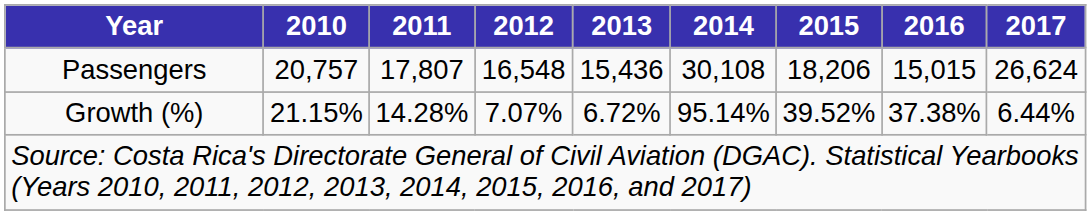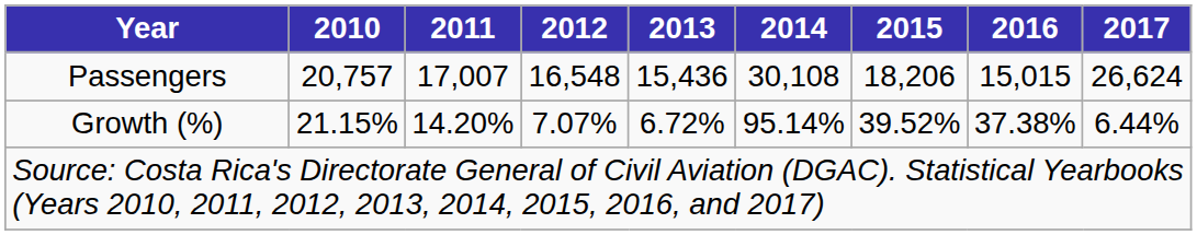Passengers | 2011: 17,807 -> 17,007
Growth (%) | 2011: 14.28% -> 14.20%
